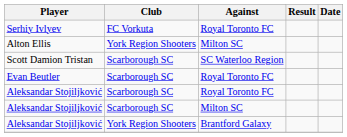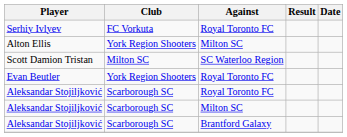Scott Damion Tristan | Club: Scarborough SC -> Milton SC
Evan Beutler | Club: Scarborough SC -> York Region Shooters
Aleksandar Stojiljković / Brantford Galaxy | Club: York Region Shooters -> Scarborough SC
